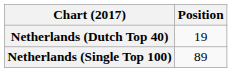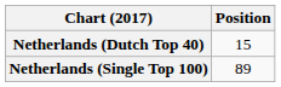Netherlands (Dutch Top 40) | Position: 19 -> 15
